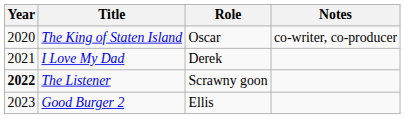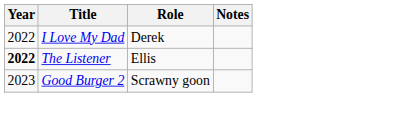- row: 2020 | The King of Staten Island | Oscar | co-writer, co-producer
I Love My Dad | Year: 2021 -> 2022
The Listener | Role: Scrawny goon -> Ellis
Good Burger 2 | Role: Ellis -> Scrawny goon
